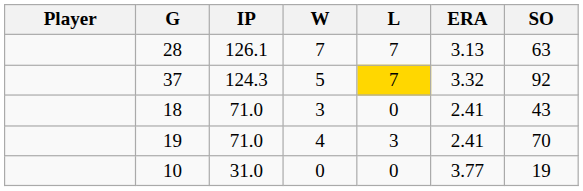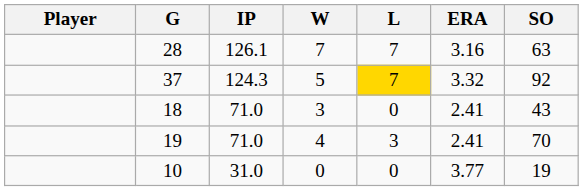28 | ERA: 3.13 -> 3.16
